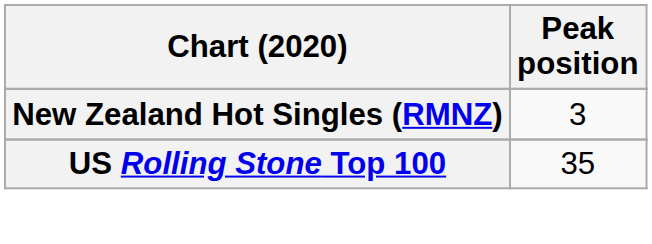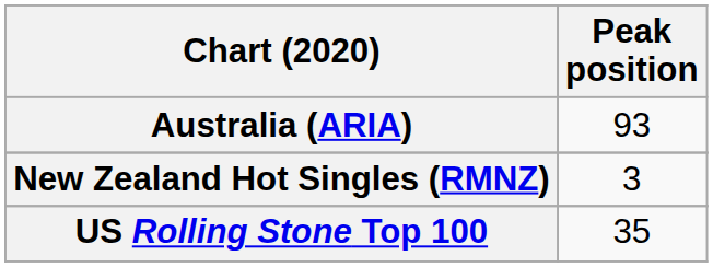+ row: Australia (ARIA) | 93
